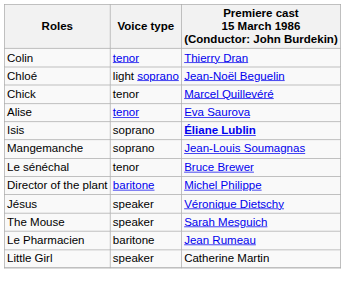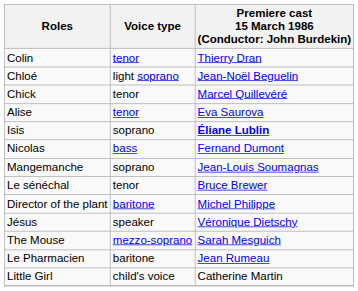+ row: Nicolas | bass | Fernand Dumont
The Mouse | Voice type: speaker -> mezzo-soprano
Little Girl | Voice type: speaker -> child's voice
